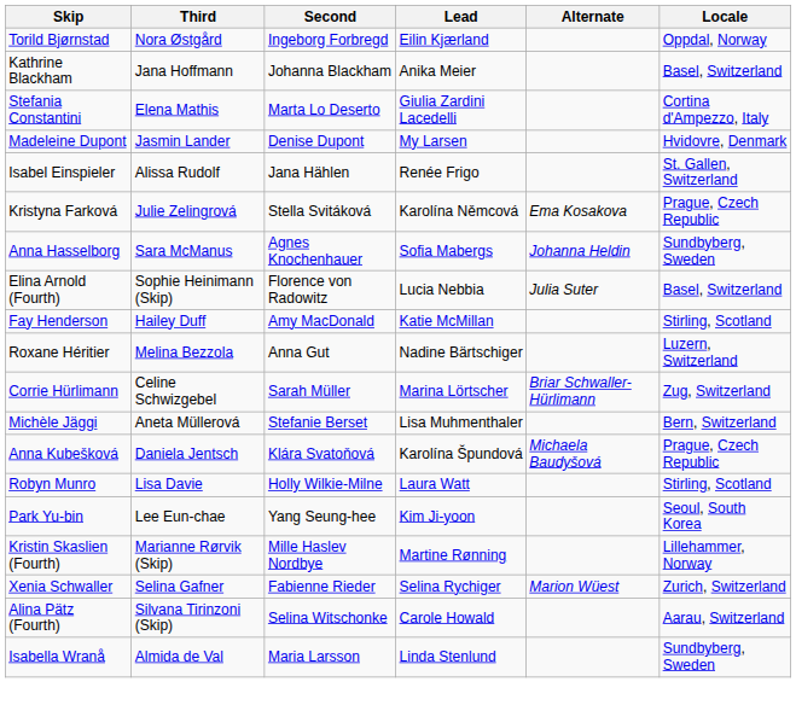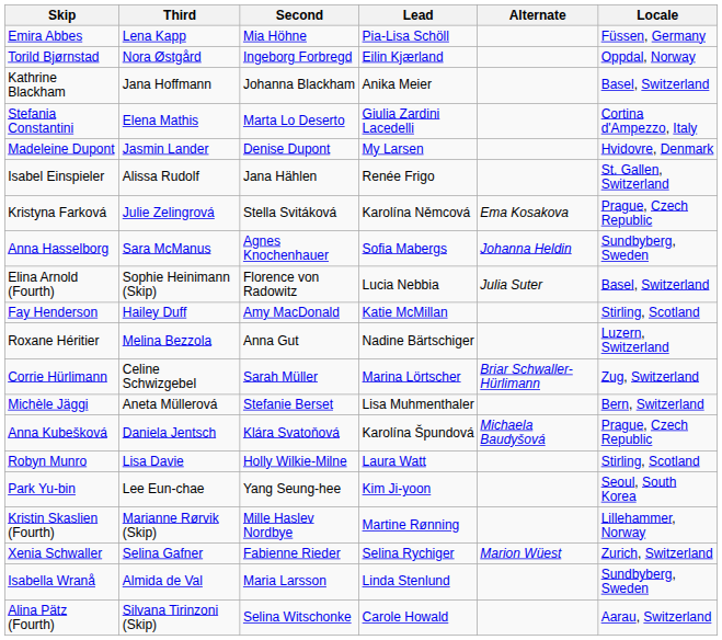+ row: Emira Abbes | Lena Kapp | Mia Höhne | Pia-Lisa Schöll | Füssen, Germany
rows swapped: Alina Pätz (Fourth) <-> Isabella Wranå
